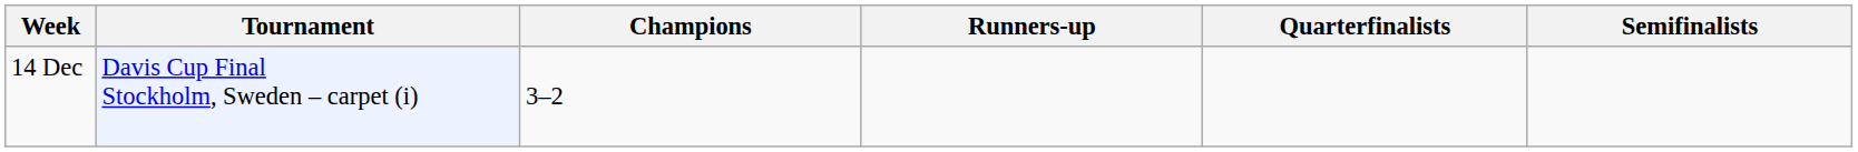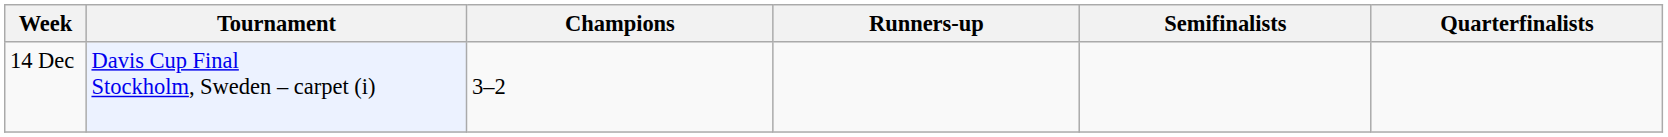columns swapped: Semifinalists <-> Quarterfinalists
